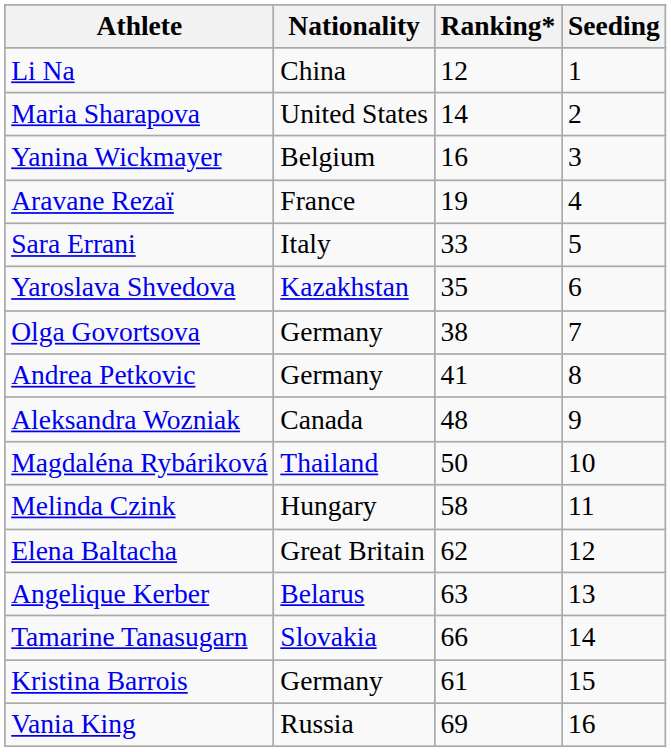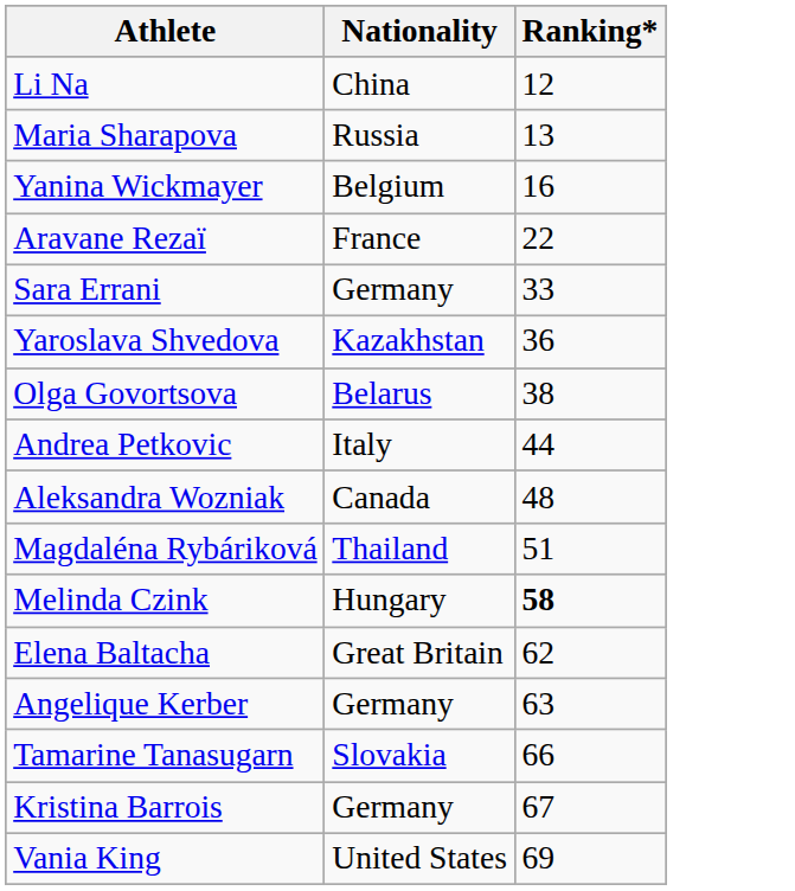- column: Seeding | 1 | 2 | 3 | 4 | 5 | 6 | 7 | 8 | 9 | 10 | 11 | 12 | 13 | 14 | 15 | 16
Maria Sharapova | Nationality: United States -> Russia
Maria Sharapova | Ranking*: 14 -> 13
Aravane Rezaï | Ranking*: 19 -> 22
Sara Errani | Nationality: Italy -> Germany
Yaroslava Shvedova | Ranking*: 35 -> 36
Olga Govortsova | Nationality: Germany -> Belarus
Andrea Petkovic | Nationality: Germany -> Italy
Andrea Petkovic | Ranking*: 41 -> 44
Magdaléna Rybáriková | Ranking*: 50 -> 51
Melinda Czink | Ranking*: normal -> bold
Angelique Kerber | Nationality: Belarus -> Germany
Kristina Barrois | Ranking*: 61 -> 67
Vania King | Nationality: Russia -> United States
